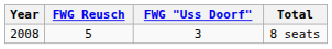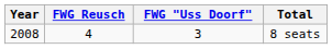8 seats | FWG Reusch: 5 -> 4
